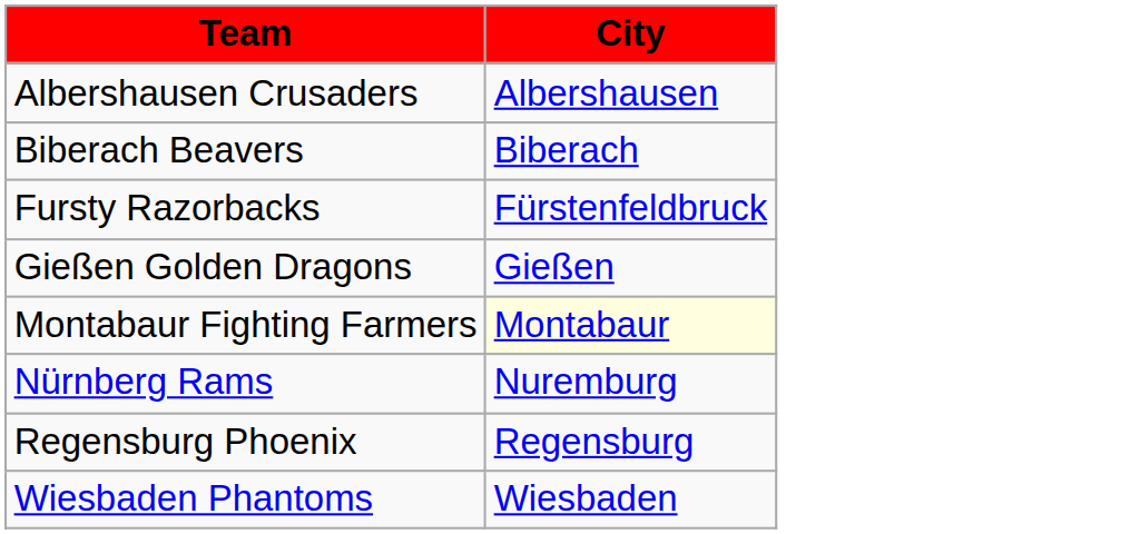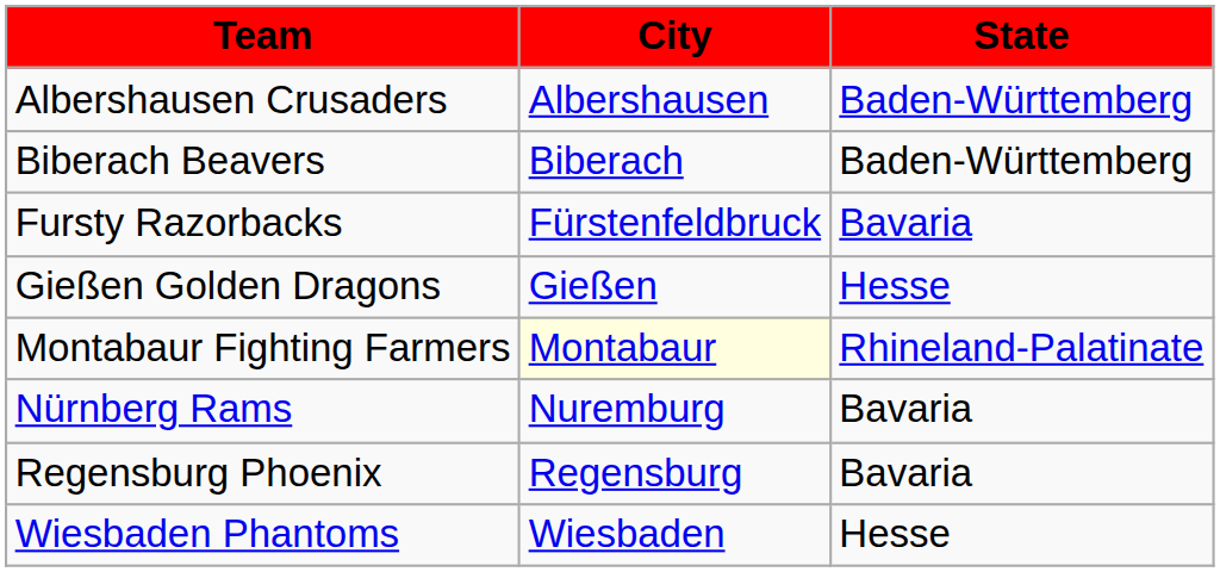+ column: State | Baden-Württemberg | Baden-Württemberg | Bavaria | Hesse | Rhineland-Palatinate | Bavaria | Bavaria | Hesse
